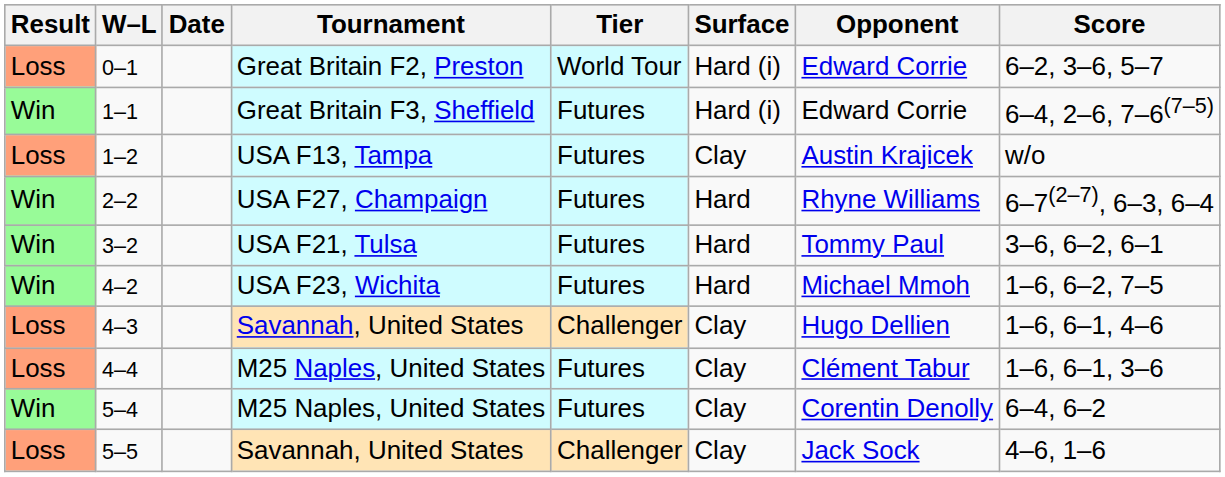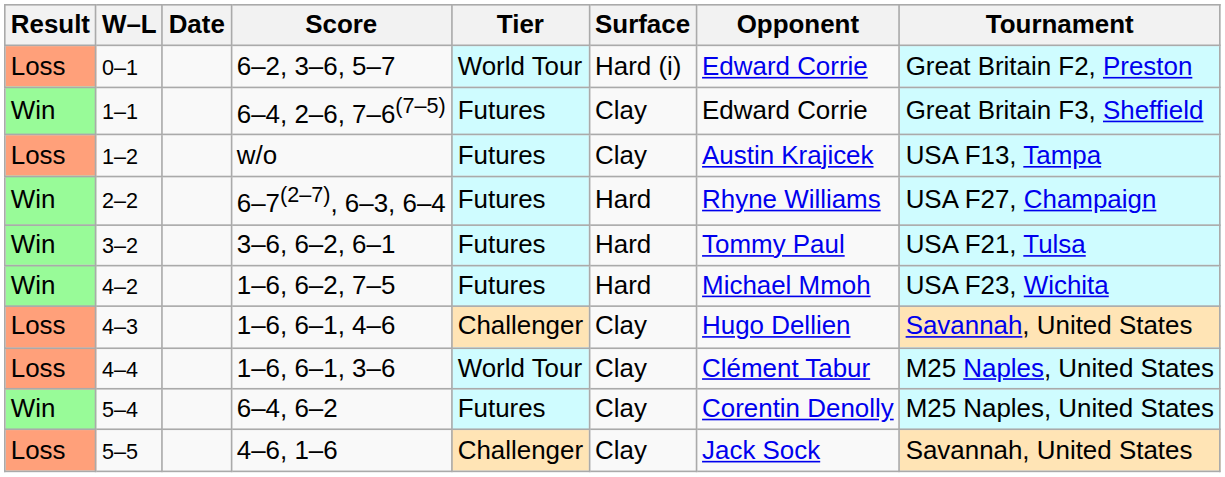columns swapped: Tournament <-> Score
1–1 | Surface: Hard (i) -> Clay
4–4 | Tier: Futures -> World Tour
